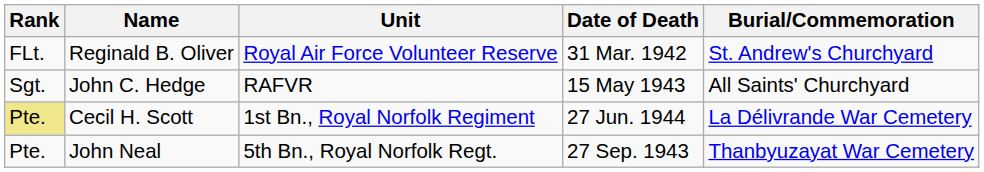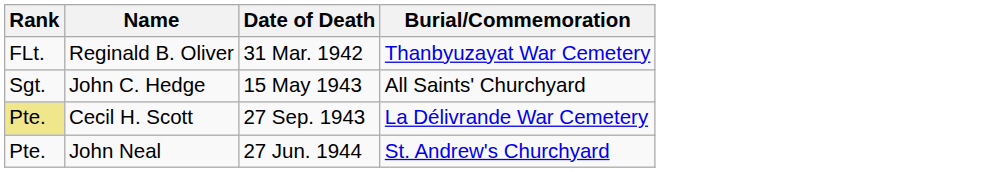- column: Unit | Royal Air Force Volunteer Reserve | RAFVR | 1st Bn., Royal Norfolk Regiment | 5th Bn., Royal Norfolk Regt.
Reginald B. Oliver | Burial/Commemoration: St. Andrew's Churchyard -> Thanbyuzayat War Cemetery
Cecil H. Scott | Date of Death: 27 Jun. 1944 -> 27 Sep. 1943
John Neal | Date of Death: 27 Sep. 1943 -> 27 Jun. 1944
John Neal | Burial/Commemoration: Thanbyuzayat War Cemetery -> St. Andrew's Churchyard
